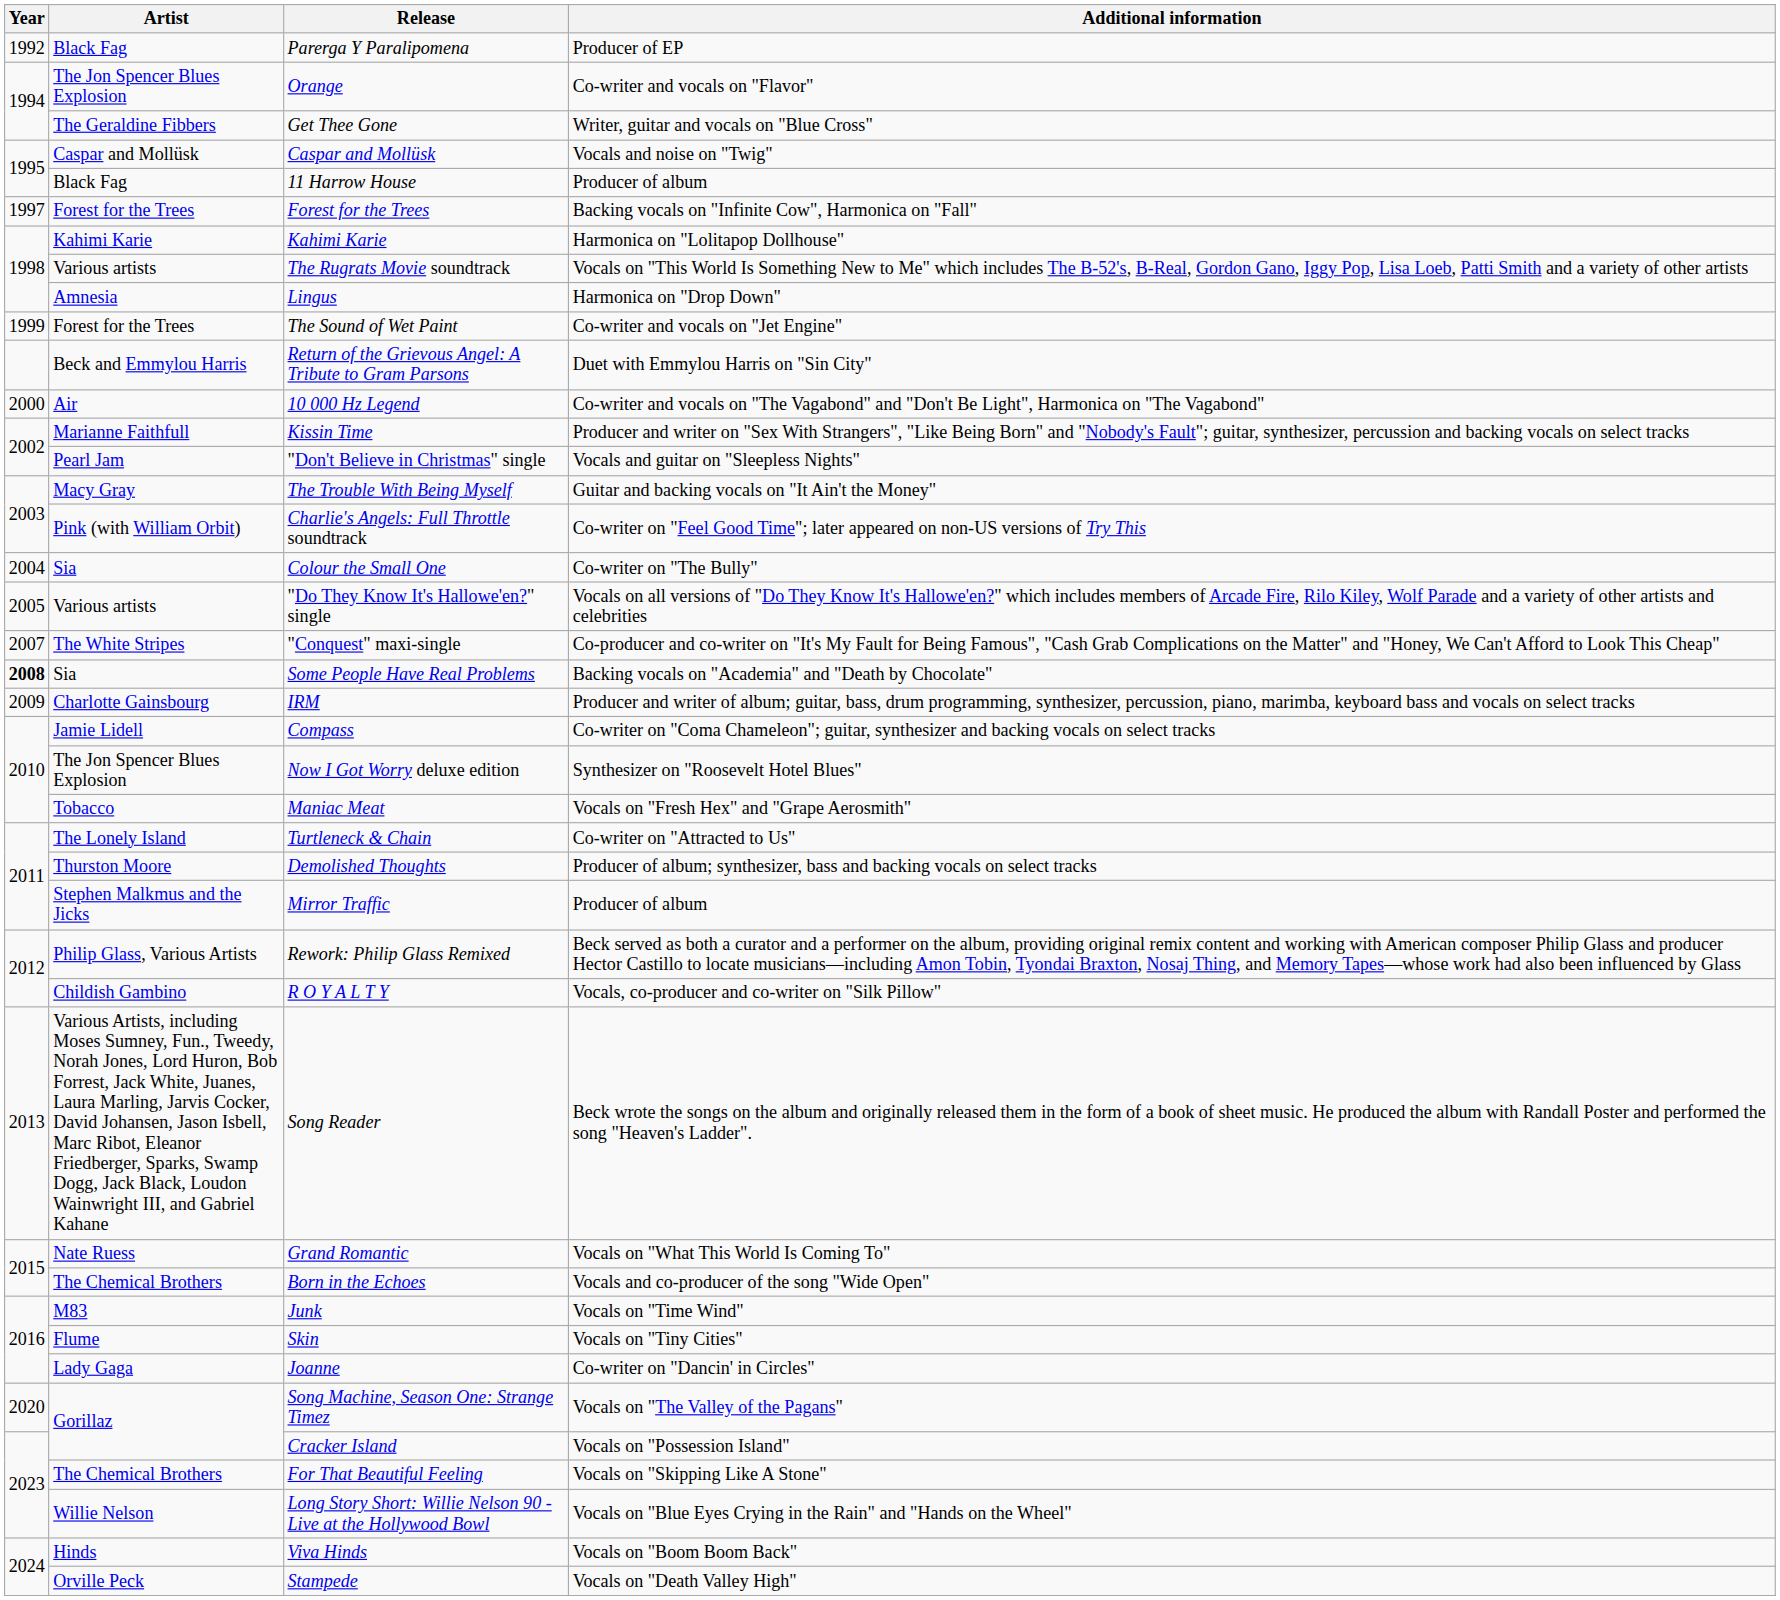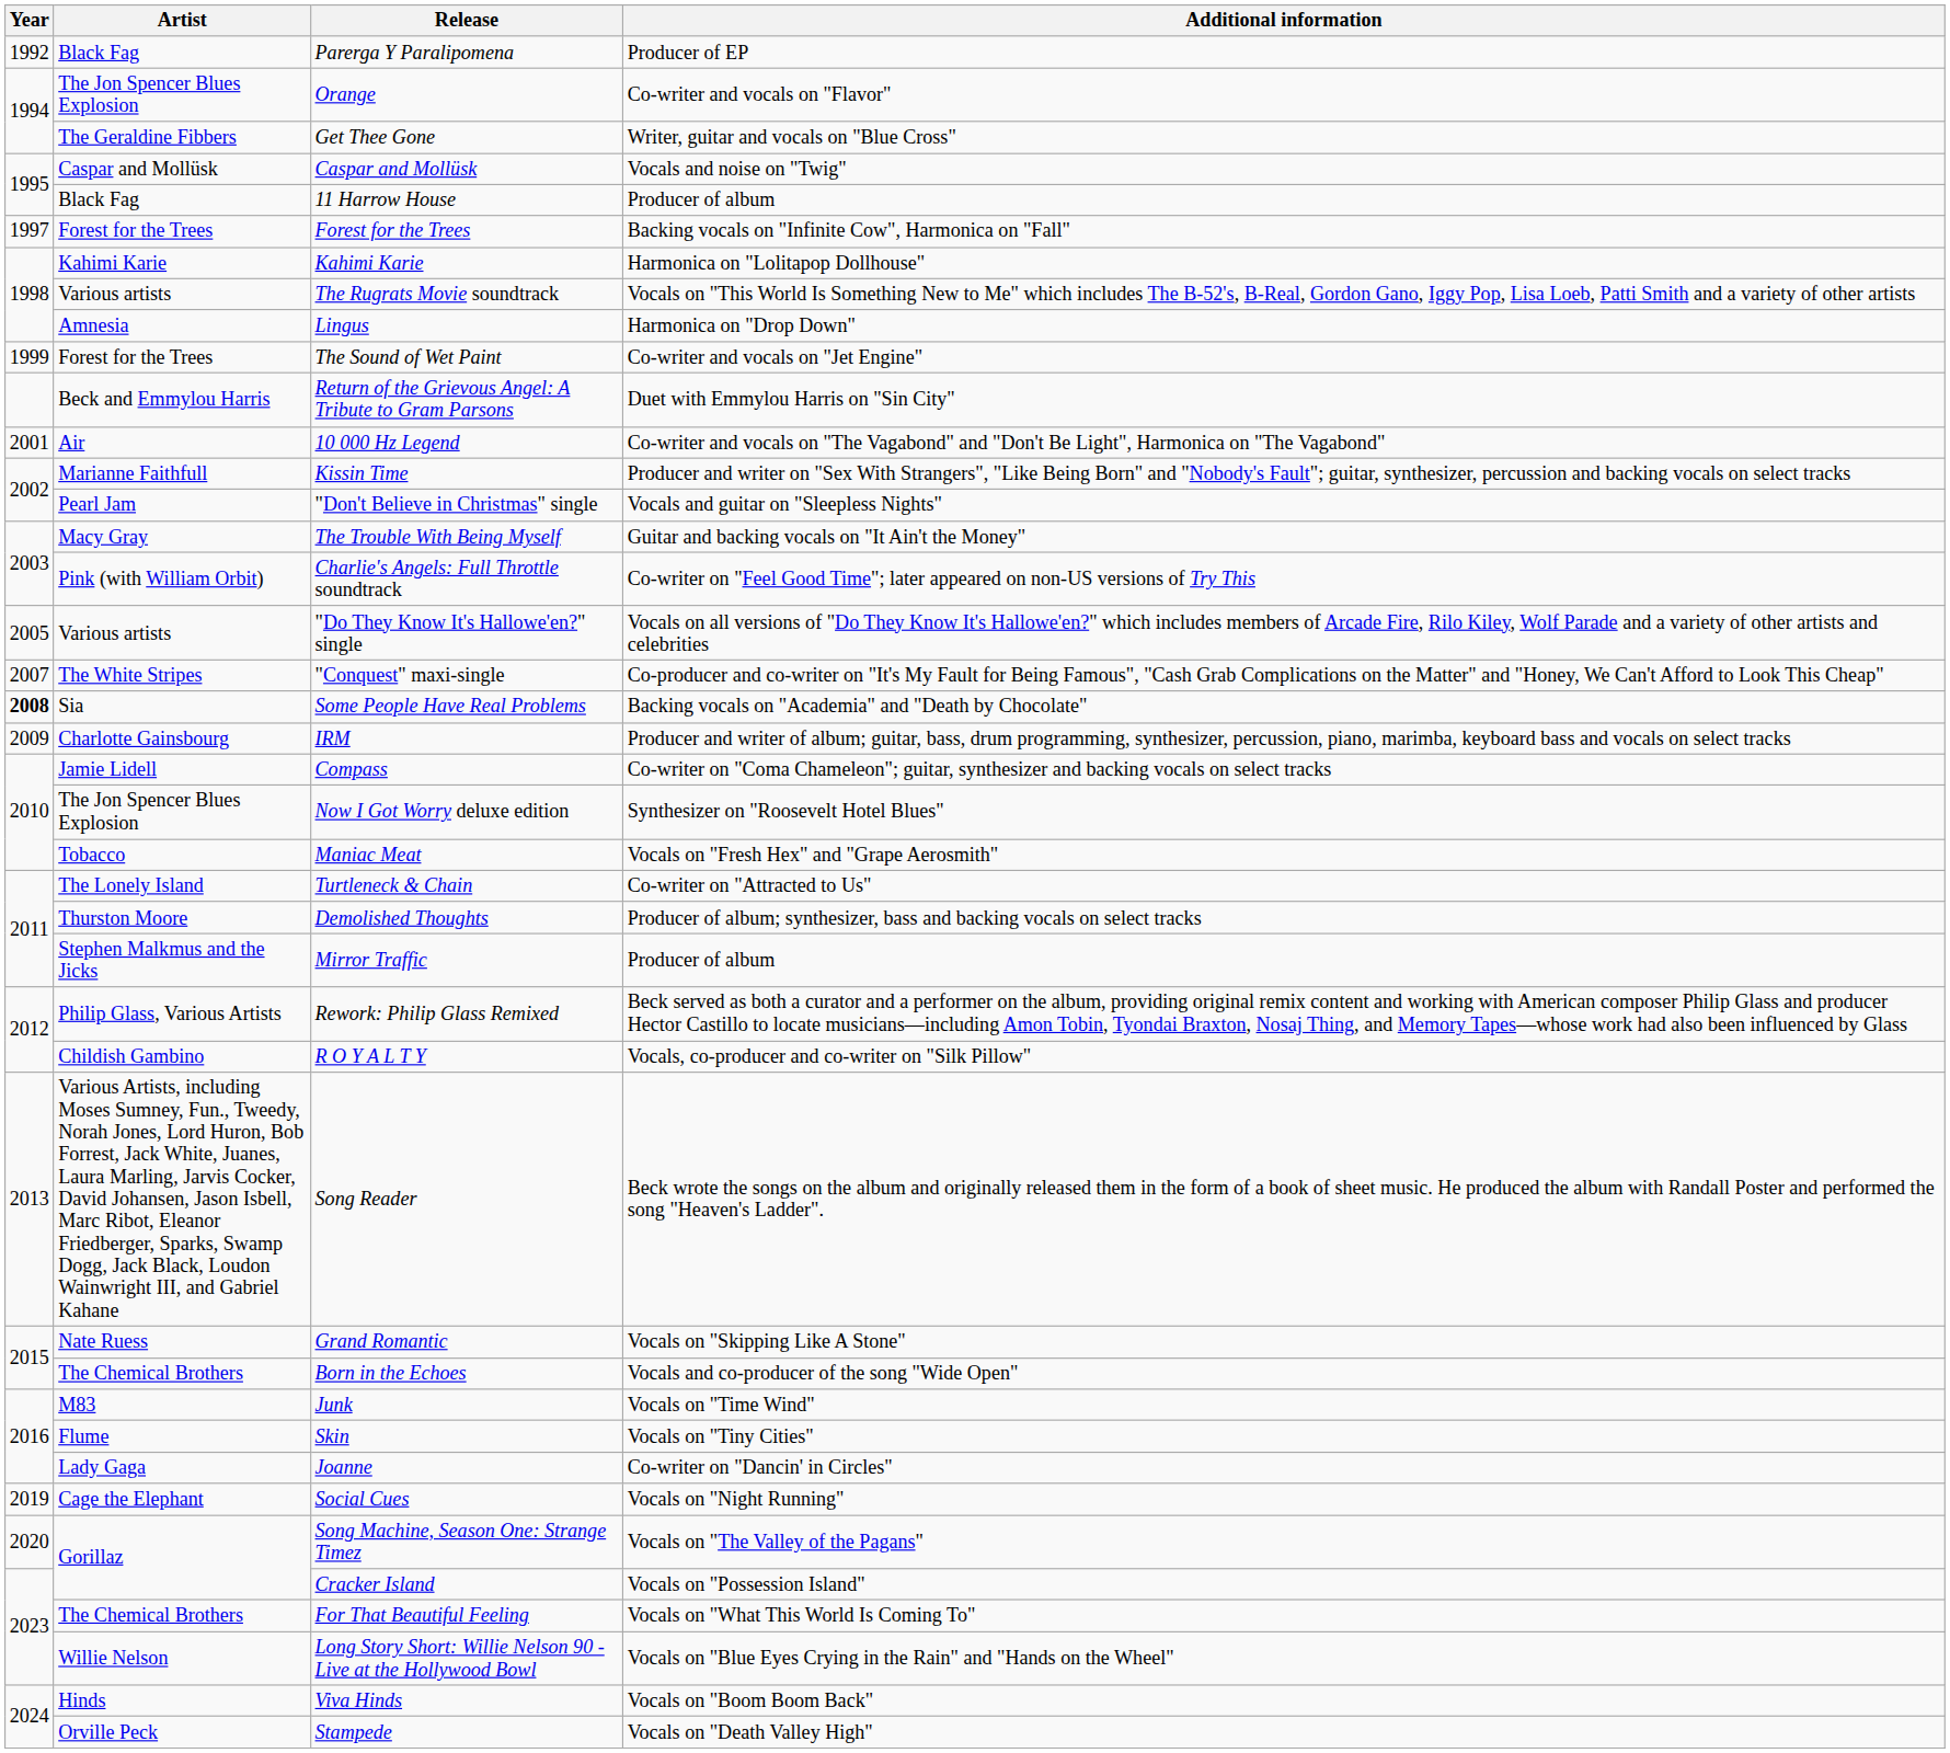10 000 Hz Legend | Year: 2000 -> 2001
- row: 2004 | Sia | Colour the Small One | Co-writer on "The Bully"
Grand Romantic | Additional information: Vocals on "What This World Is Coming To" -> Vocals on "Skipping Like A Stone"
+ row: 2019 | Cage the Elephant | Social Cues | Vocals on "Night Running"
For That Beautiful Feeling | Additional information: Vocals on "Skipping Like A Stone" -> Vocals on "What This World Is Coming To"
